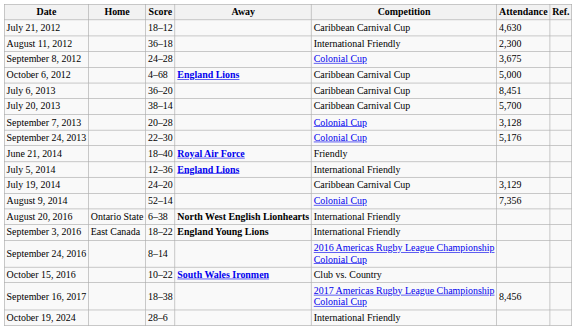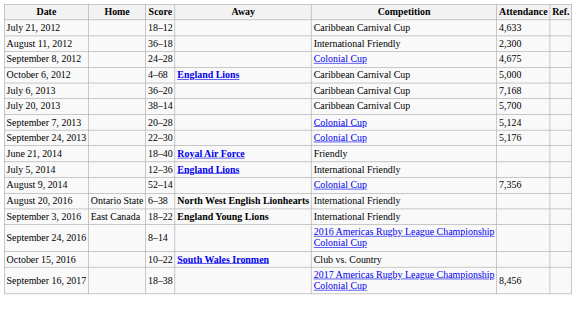July 21, 2012 | Attendance: 4,630 -> 4,633
September 8, 2012 | Attendance: 3,675 -> 4,675
July 6, 2013 | Attendance: 8,451 -> 7,168
September 7, 2013 | Attendance: 3,128 -> 5,124
- row: July 19, 2014 | 24–20 | Caribbean Carnival Cup | 3,129
- row: October 19, 2024 | 28–6 | International Friendly
